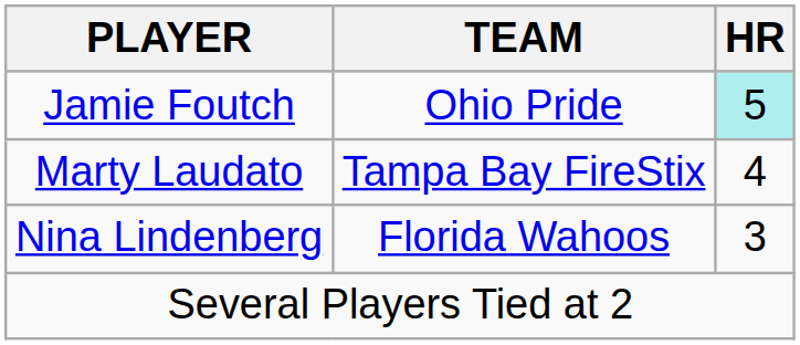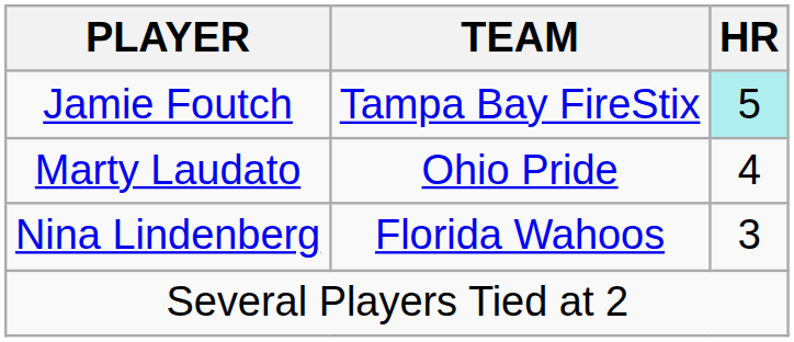Jamie Foutch | TEAM: Ohio Pride -> Tampa Bay FireStix
Marty Laudato | TEAM: Tampa Bay FireStix -> Ohio Pride
